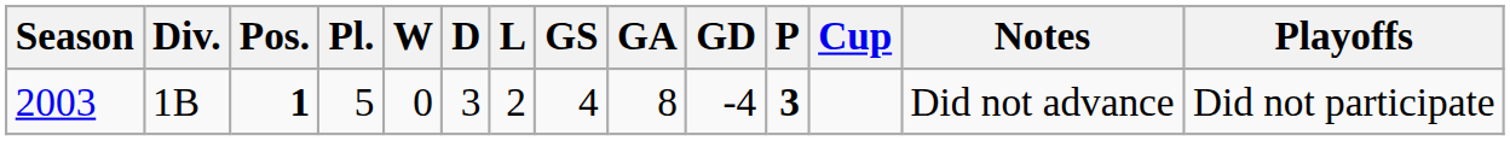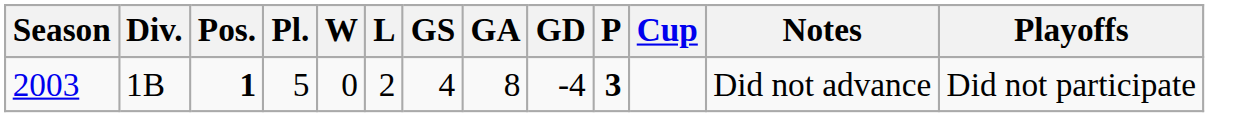- column: D | 3
